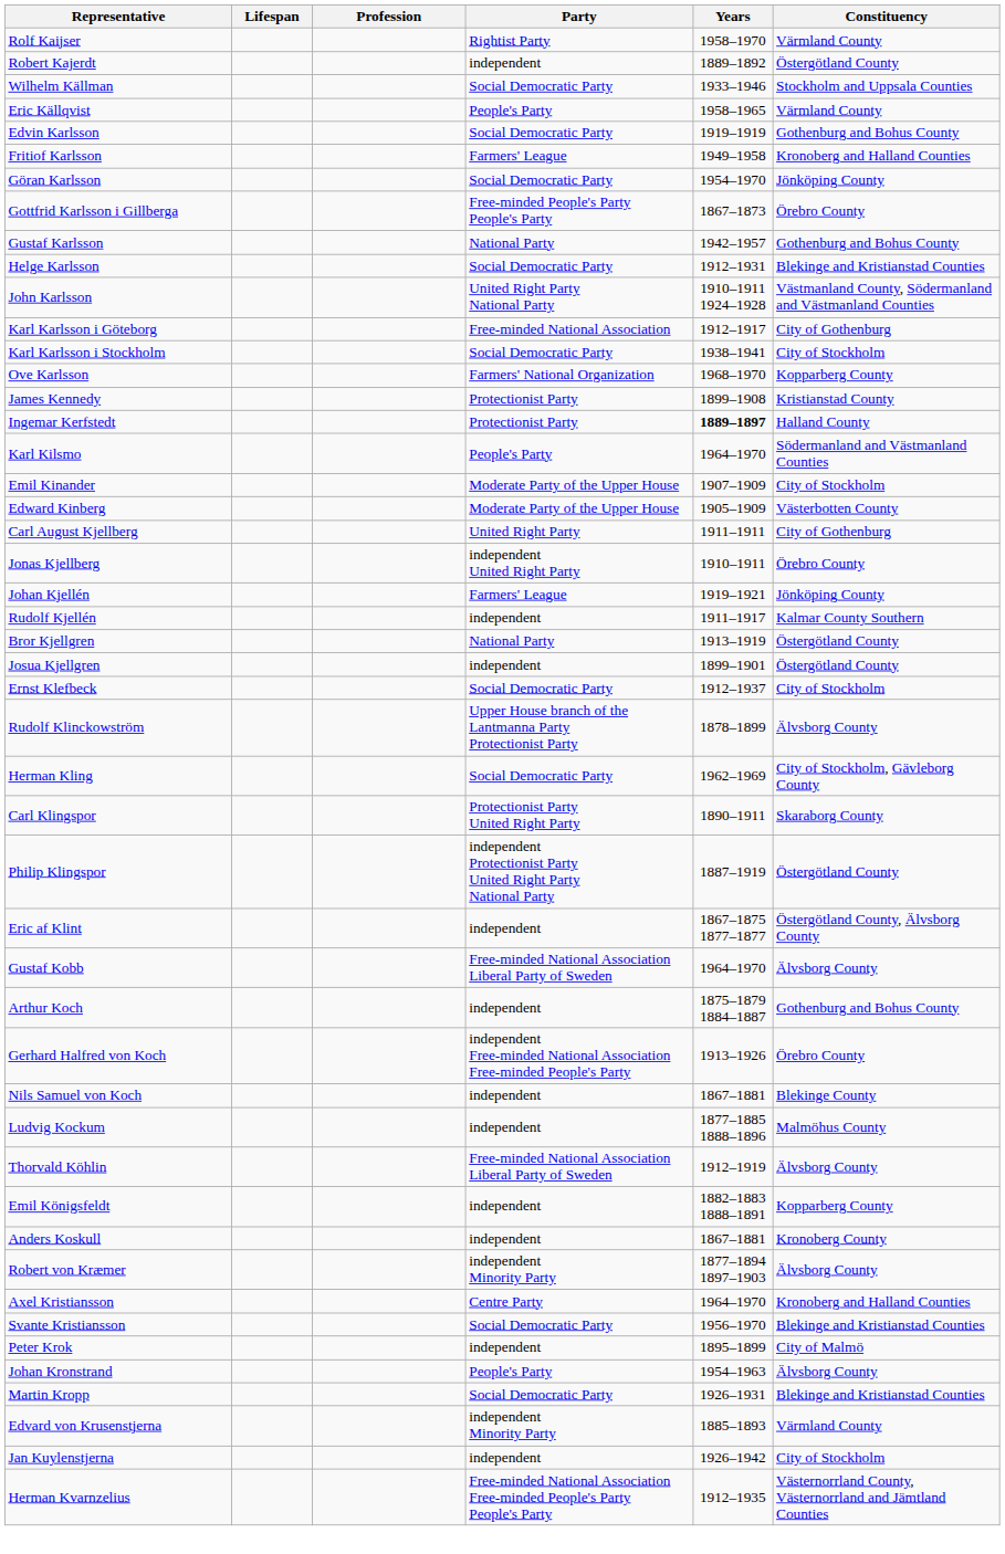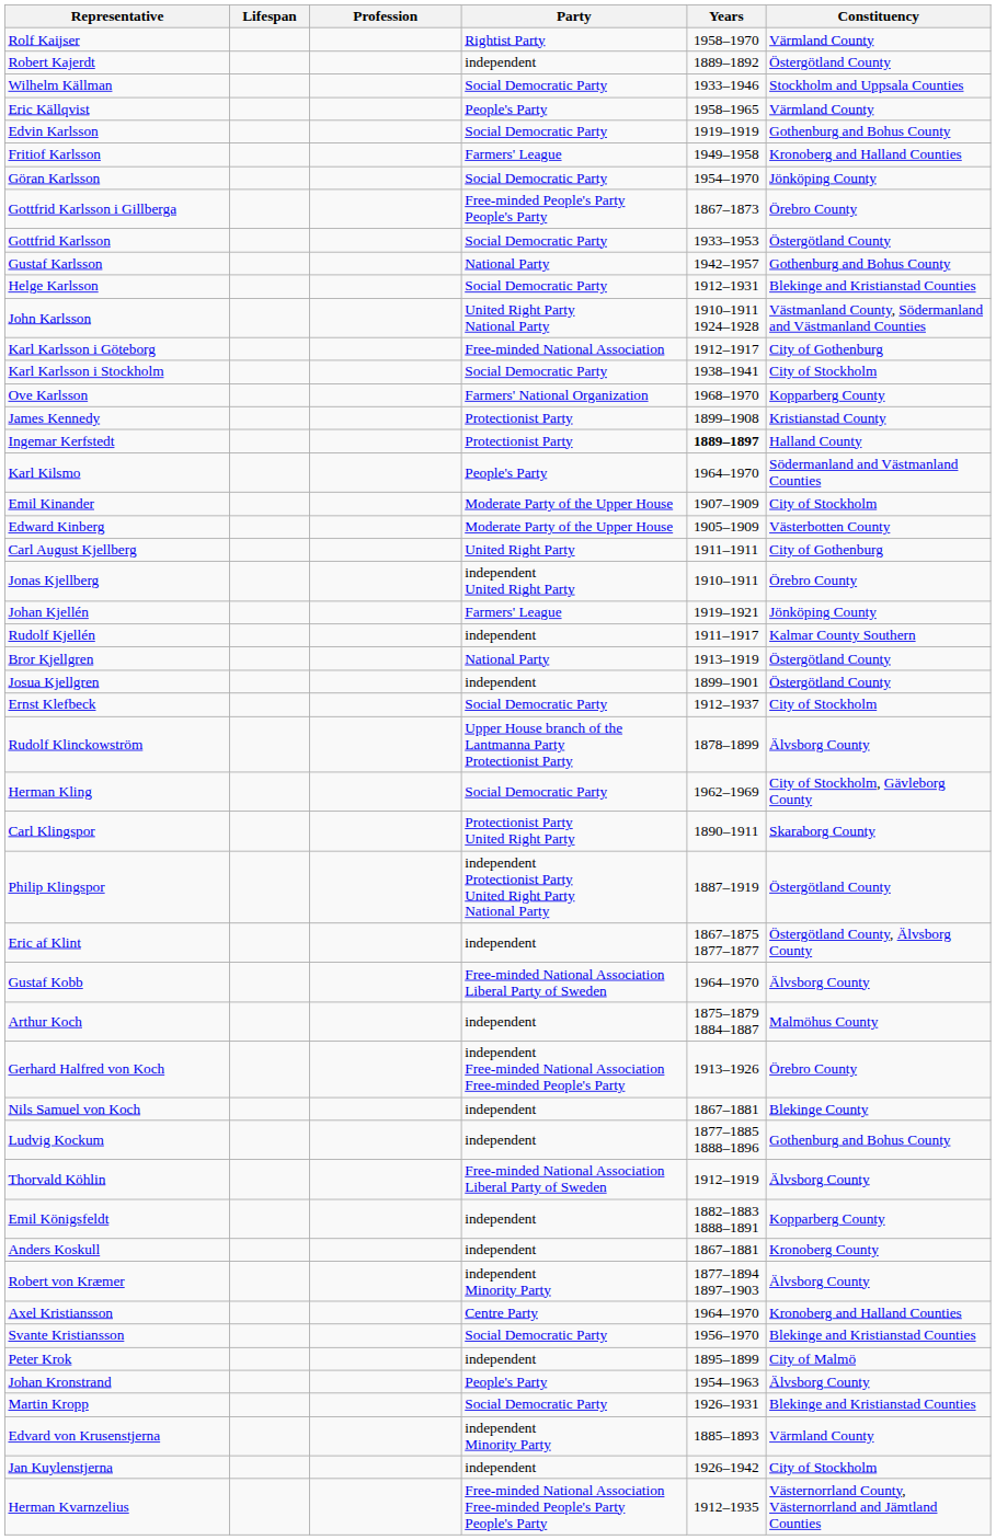+ row: Gottfrid Karlsson | Social Democratic Party | 1933–1953 | Östergötland County
Arthur Koch | Constituency: Gothenburg and Bohus County -> Malmöhus County
Ludvig Kockum | Constituency: Malmöhus County -> Gothenburg and Bohus County
